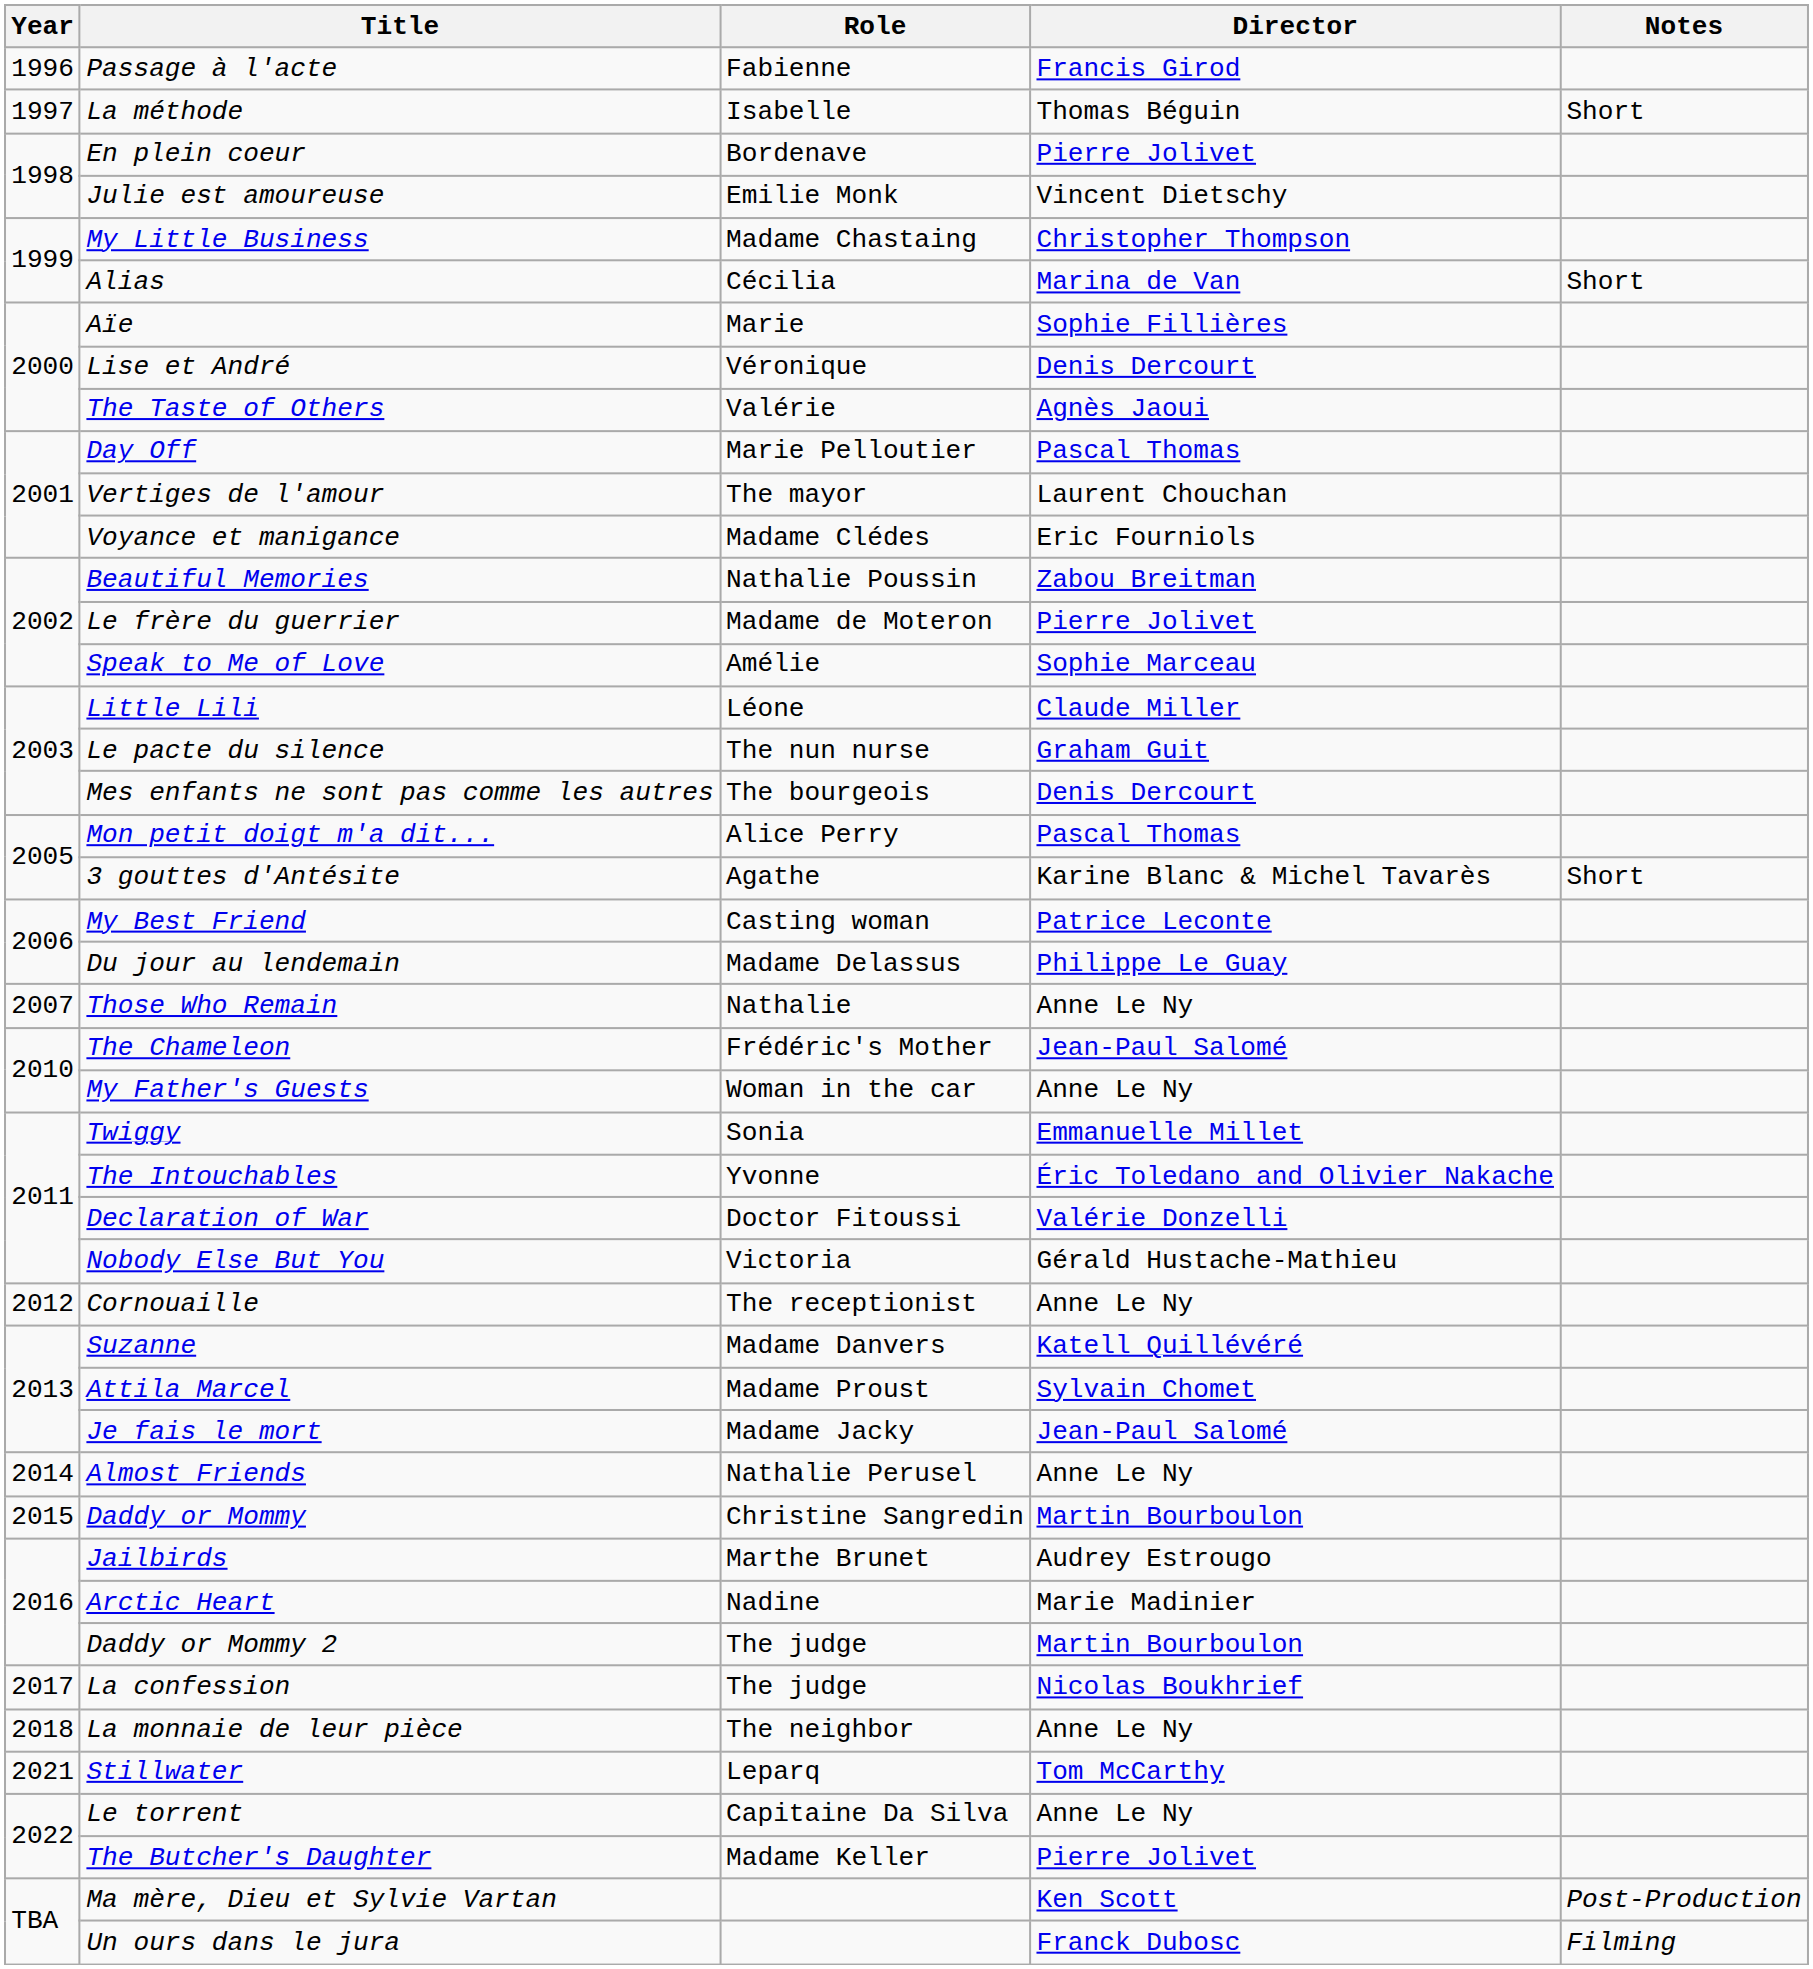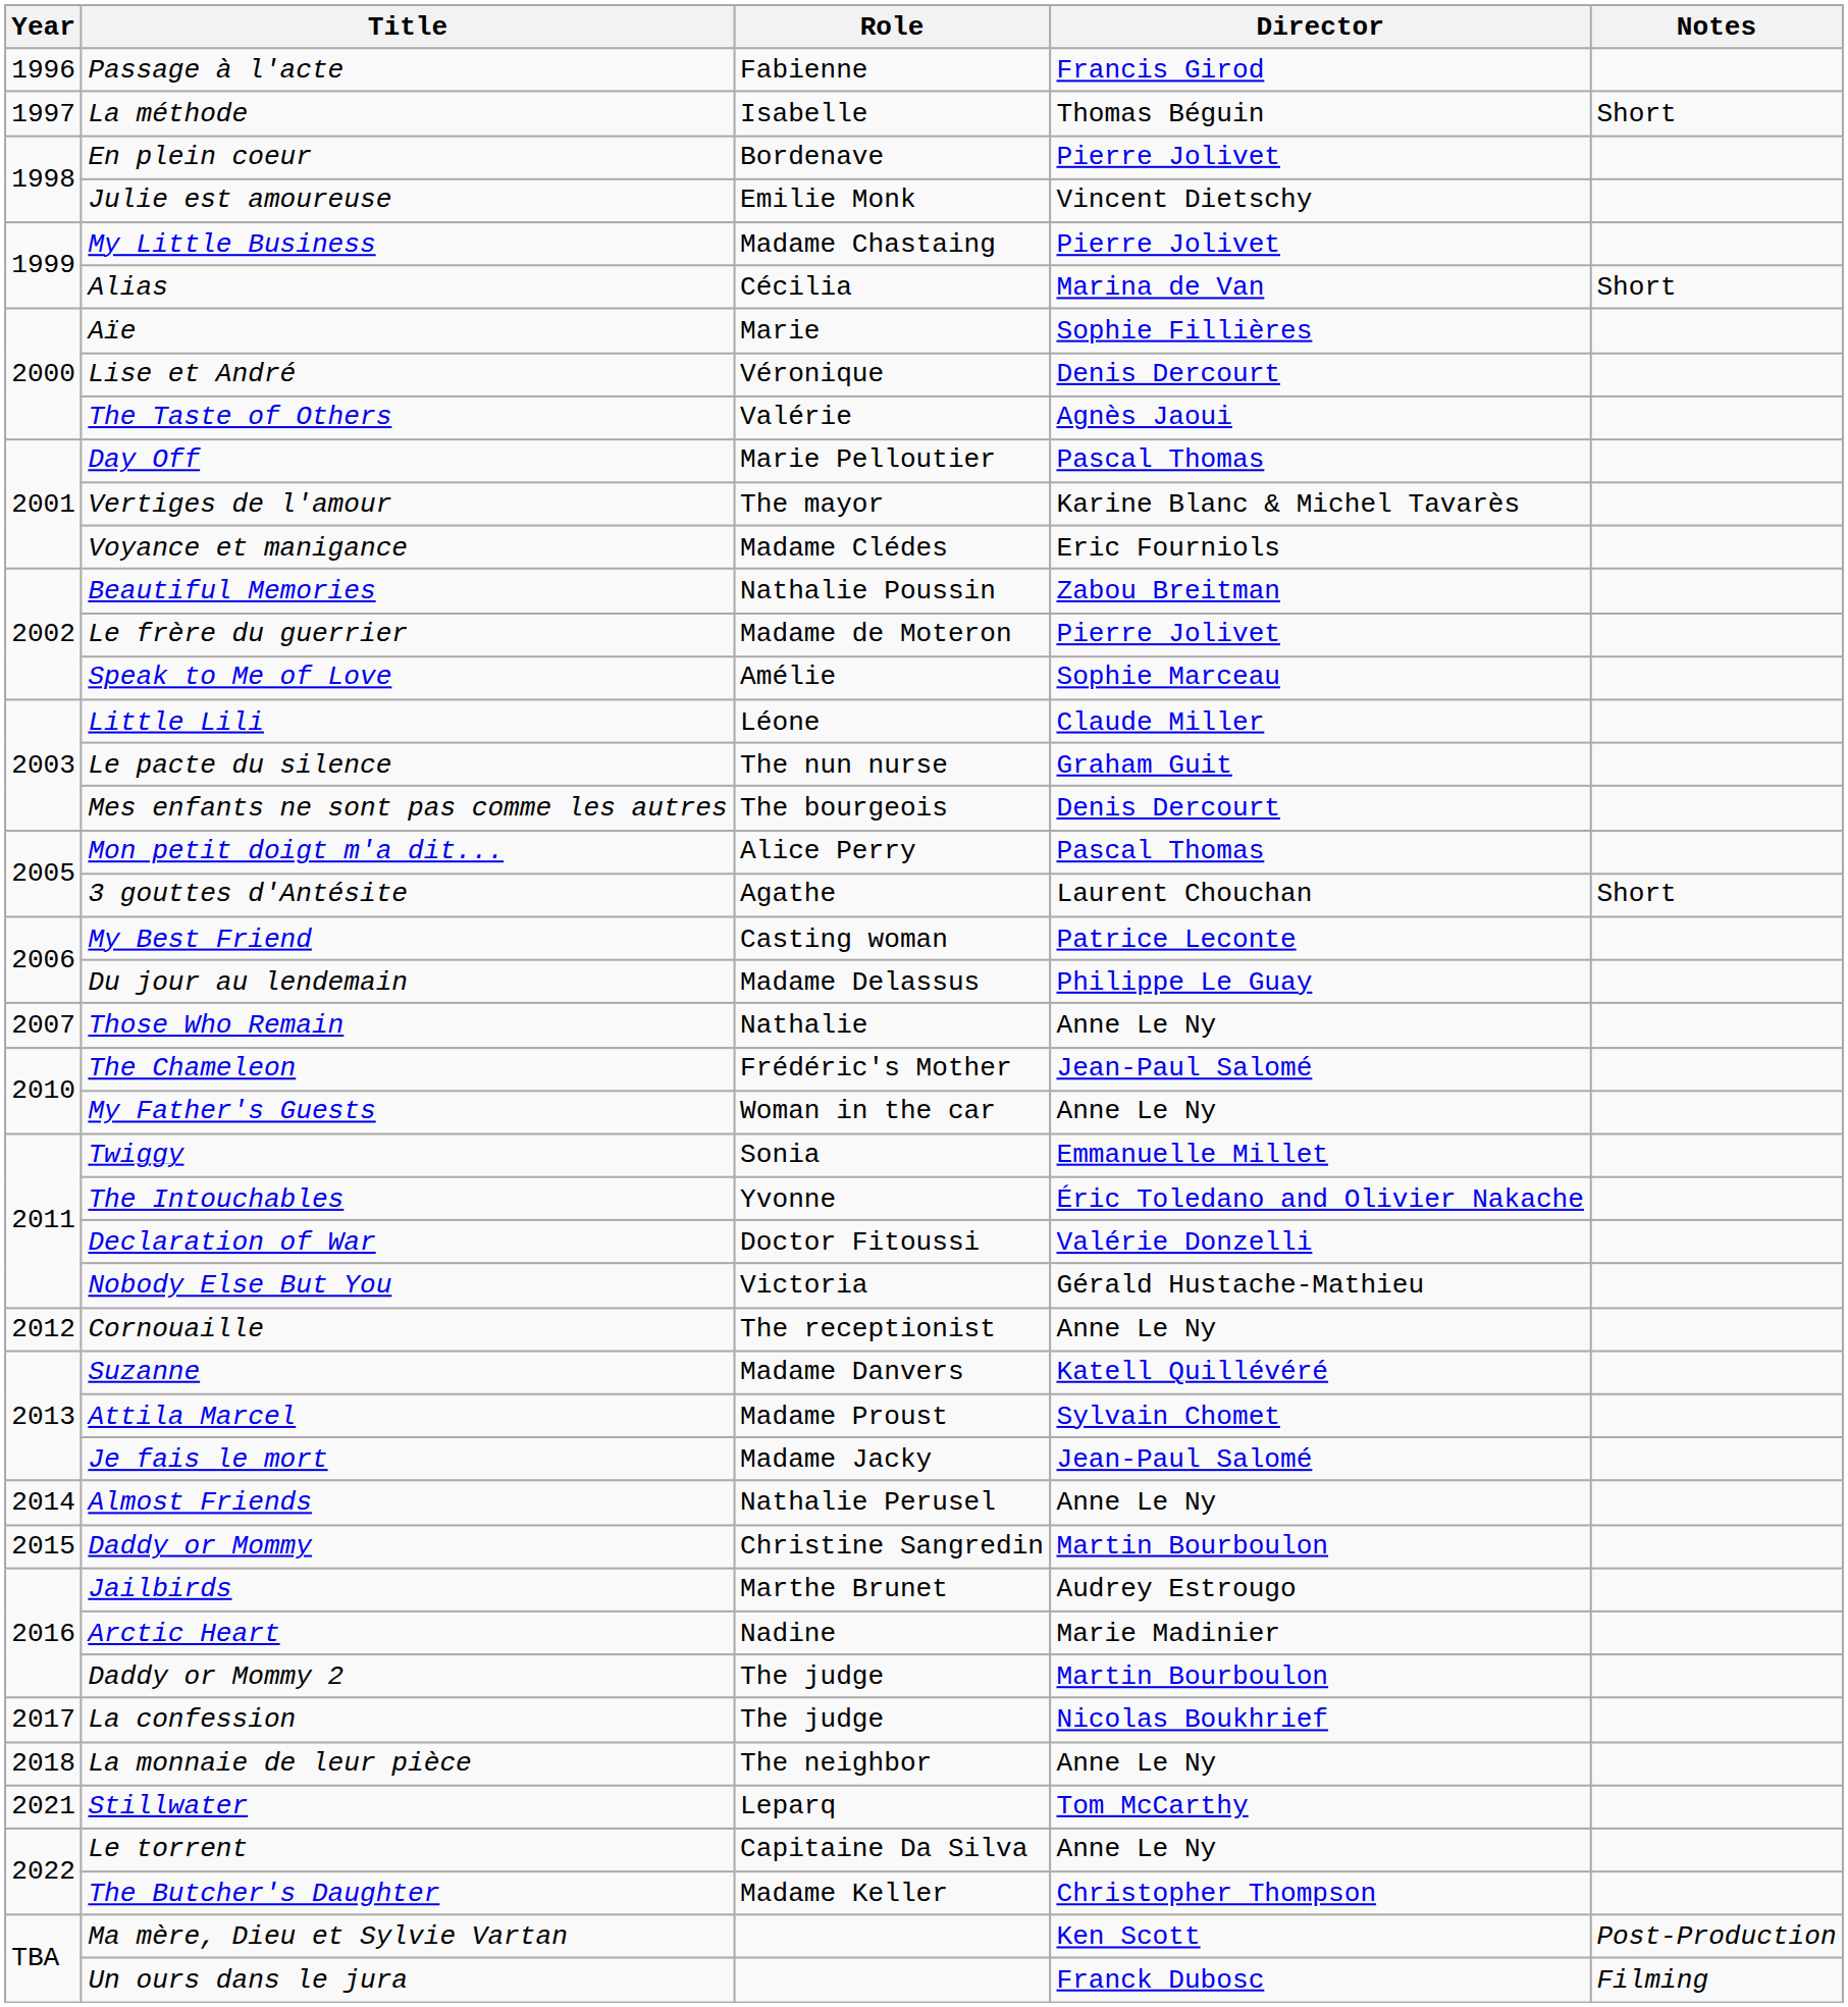My Little Business | Director: Christopher Thompson -> Pierre Jolivet
Vertiges de l'amour | Director: Laurent Chouchan -> Karine Blanc & Michel Tavarès
3 gouttes d'Antésite | Director: Karine Blanc & Michel Tavarès -> Laurent Chouchan
The Butcher's Daughter | Director: Pierre Jolivet -> Christopher Thompson
